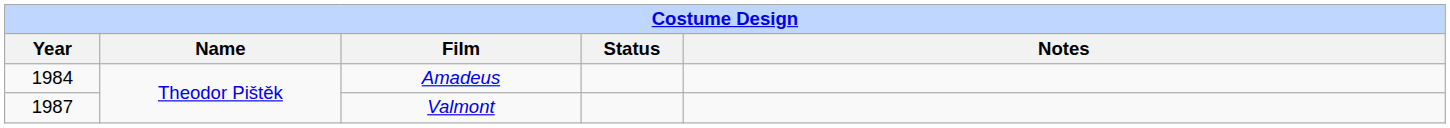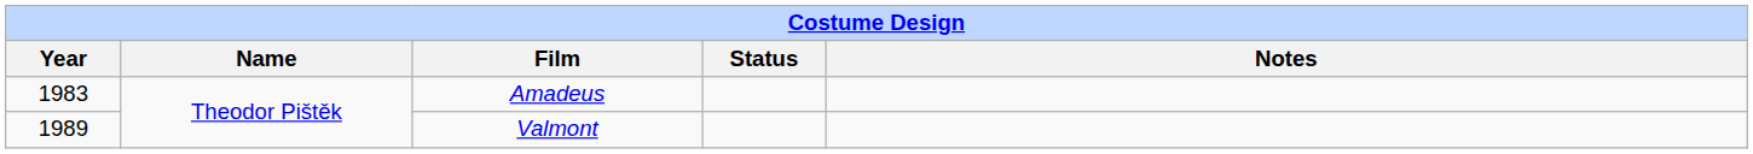Amadeus | Year: 1984 -> 1983
Valmont | Year: 1987 -> 1989
